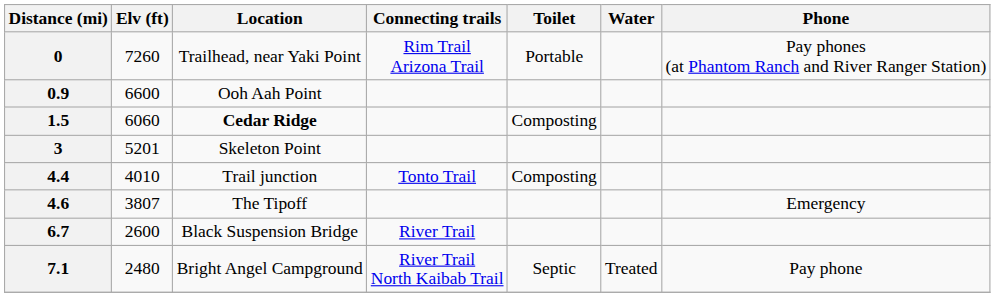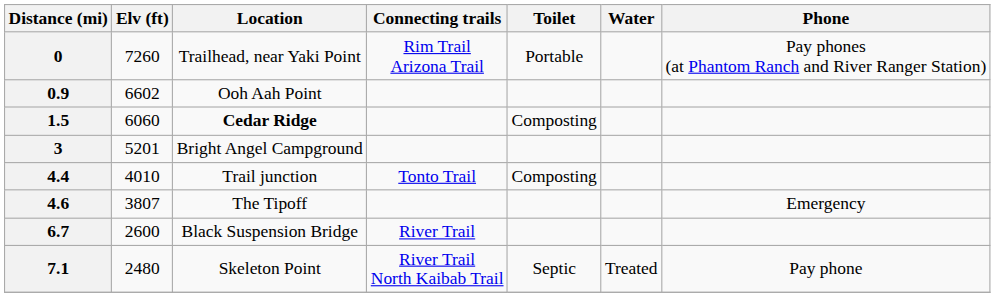0.9 | Elv (ft): 6600 -> 6602
3 | Location: Skeleton Point -> Bright Angel Campground
7.1 | Location: Bright Angel Campground -> Skeleton Point
